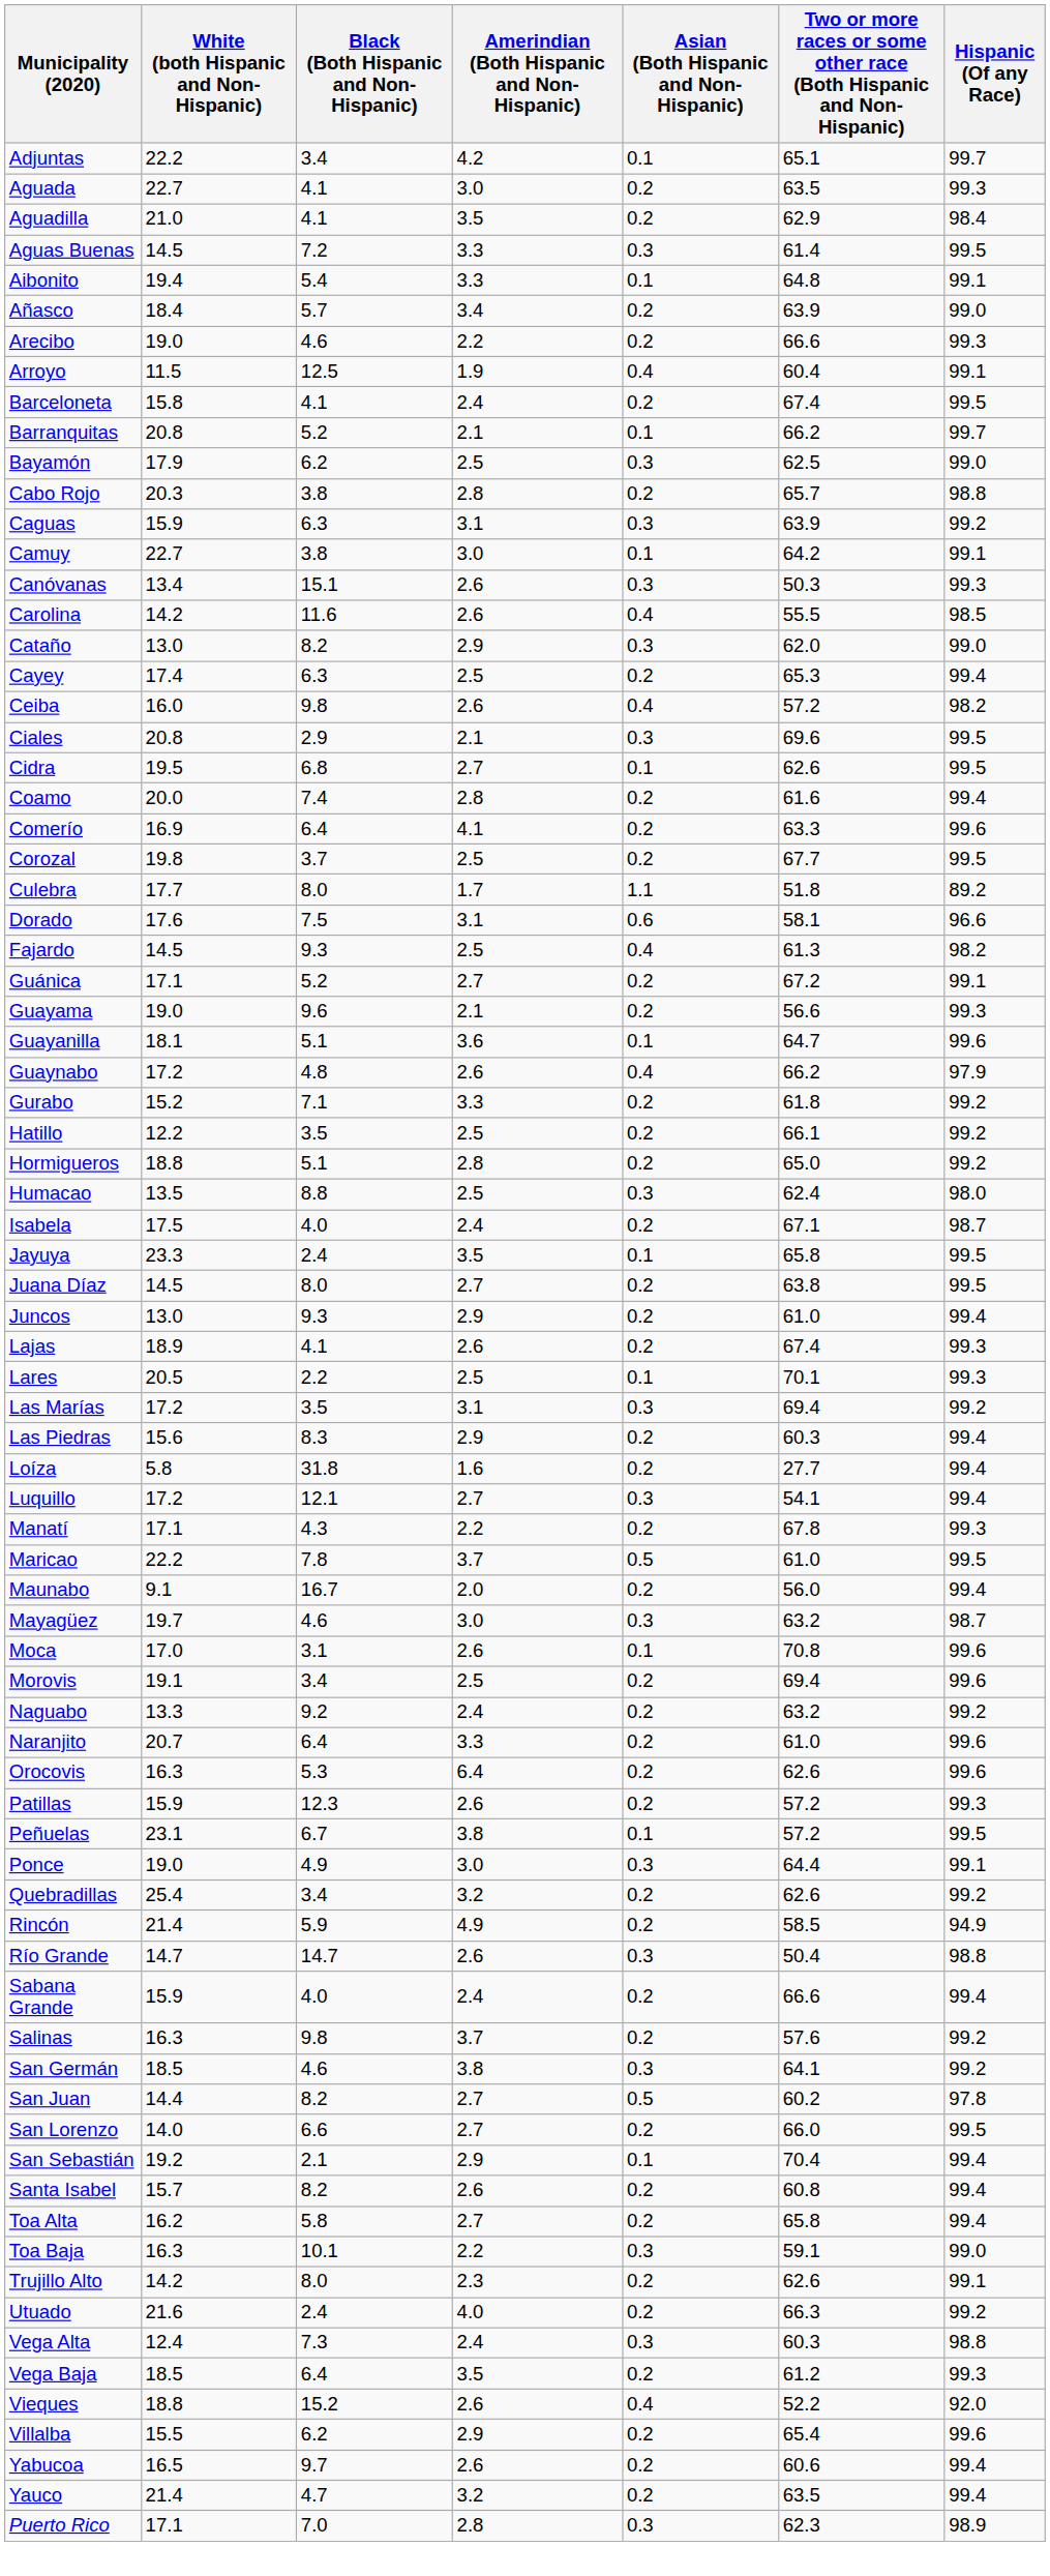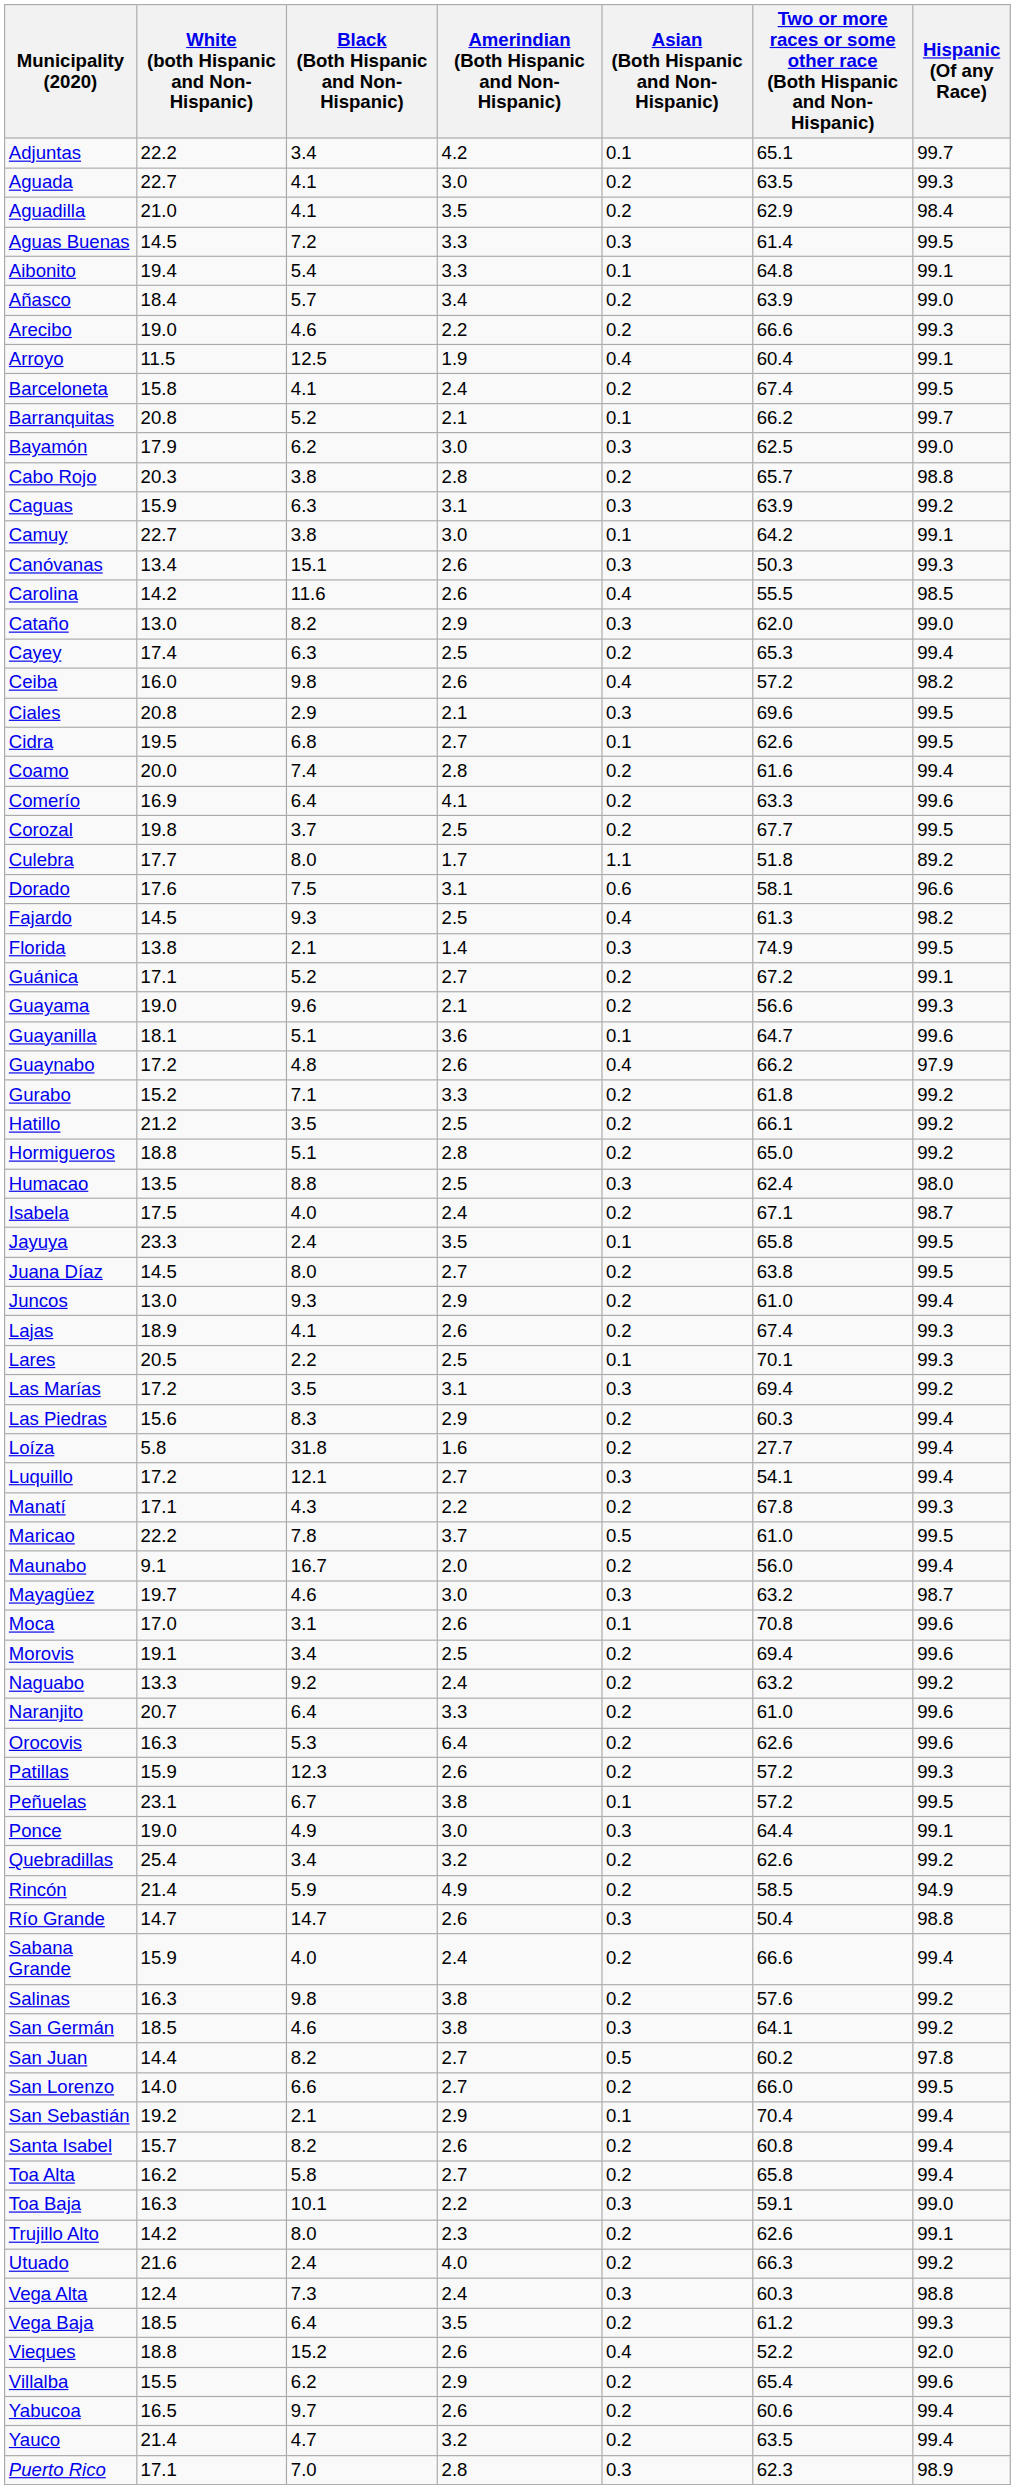Bayamón | Amerindian (Both Hispanic and Non-Hispanic): 2.5 -> 3.0
+ row: Florida | 13.8 | 2.1 | 1.4 | 0.3 | 74.9 | 99.5
Hatillo | White (both Hispanic and Non-Hispanic): 12.2 -> 21.2
Salinas | Amerindian (Both Hispanic and Non-Hispanic): 3.7 -> 3.8
